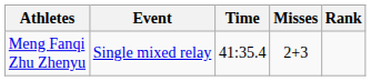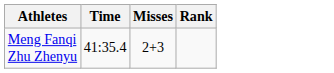- column: Event | Single mixed relay
